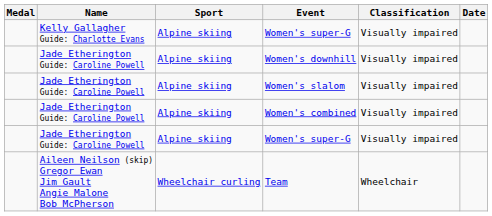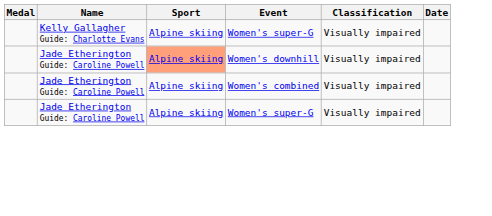Women's downhill | Sport: no background -> lightsalmon background
- row: Jade Etherington Guide: Caroline Powell | Alpine skiing | Women's slalom | Visually impaired
- row: Aileen Neilson (skip) Gregor Ewan Jim Gault Angie Malone Bob McPherson | Wheelchair curling | Team | Wheelchair
